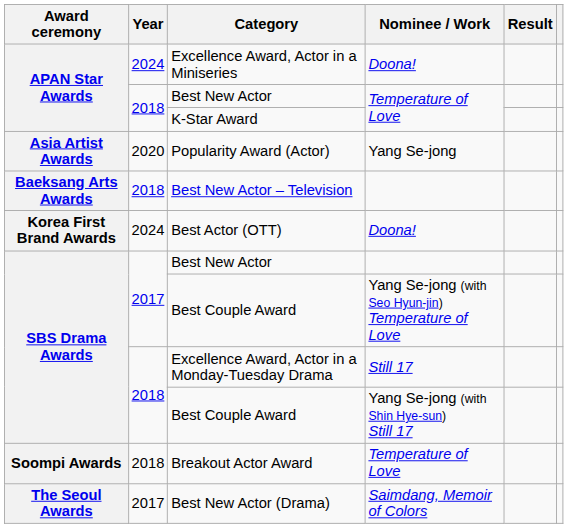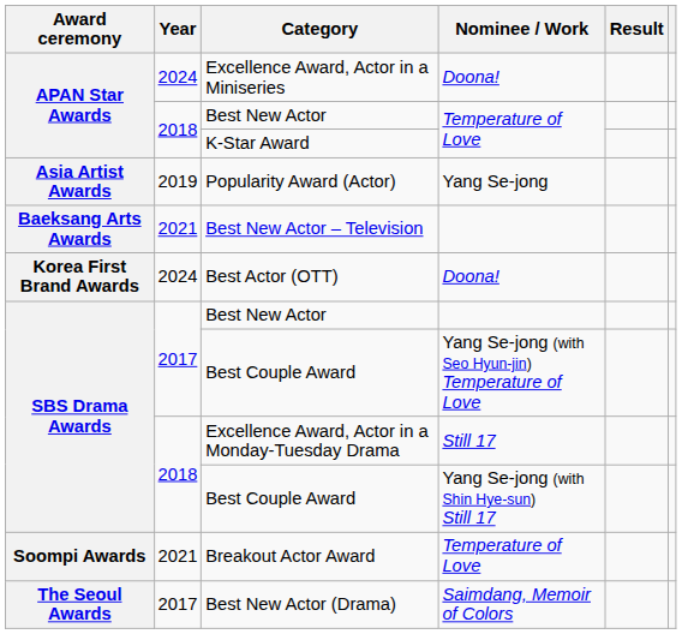Popularity Award (Actor) | Year: 2020 -> 2019
Best New Actor – Television | Year: 2018 -> 2021
Breakout Actor Award | Year: 2018 -> 2021
